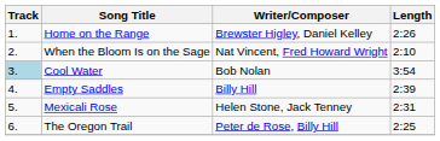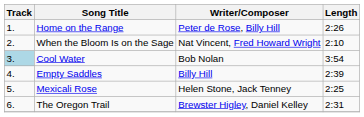Home on the Range | Writer/Composer: Brewster Higley, Daniel Kelley -> Peter de Rose, Billy Hill
Mexicali Rose | Length: 2:31 -> 2:25
The Oregon Trail | Writer/Composer: Peter de Rose, Billy Hill -> Brewster Higley, Daniel Kelley
The Oregon Trail | Length: 2:25 -> 2:31
